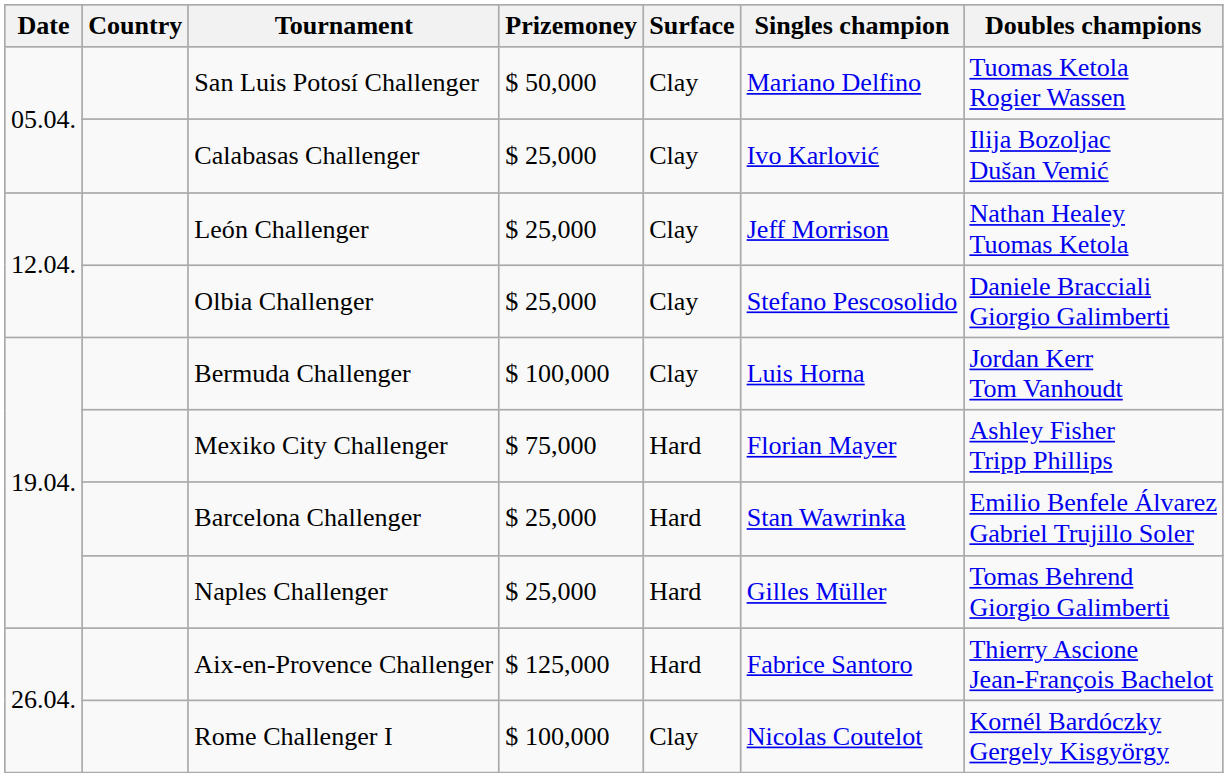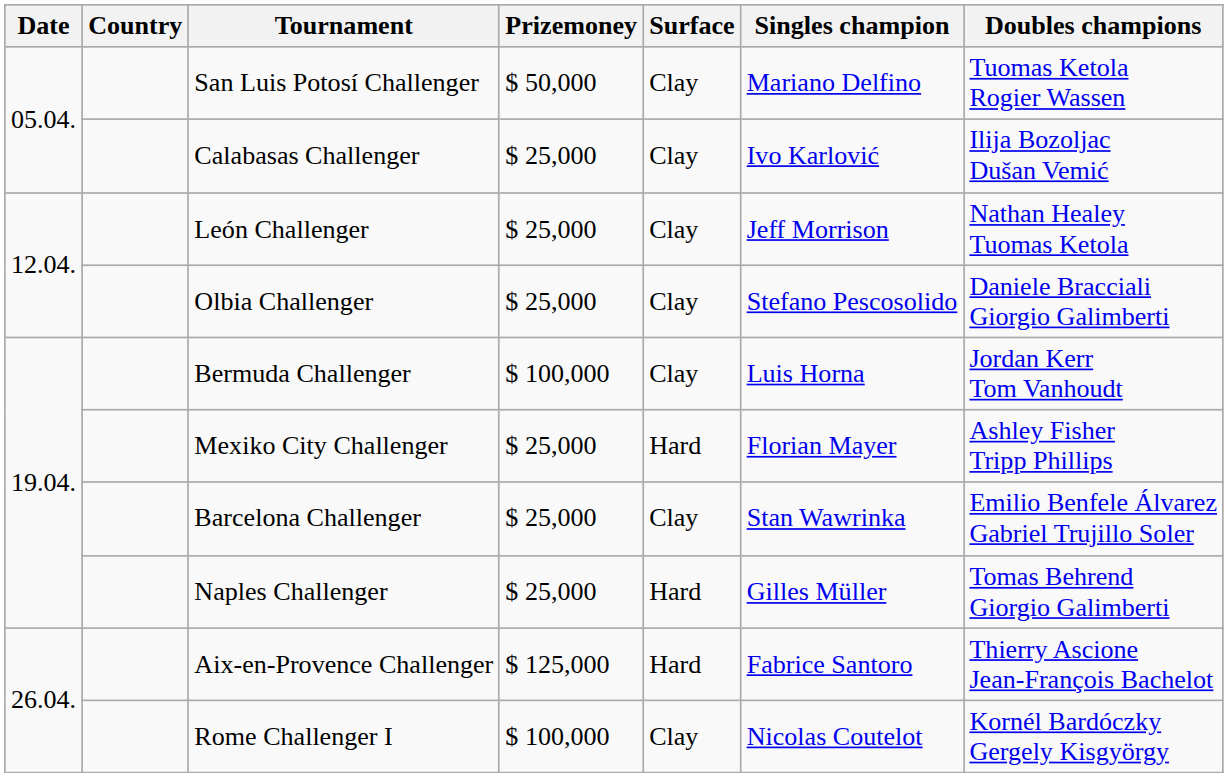Mexiko City Challenger | Prizemoney: $ 75,000 -> $ 25,000
Barcelona Challenger | Surface: Hard -> Clay
